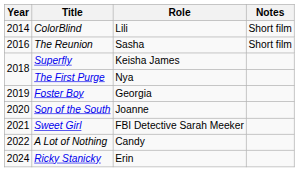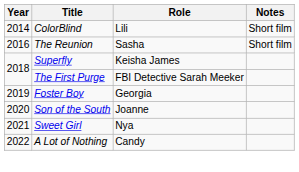The First Purge | Role: Nya -> FBI Detective Sarah Meeker
Sweet Girl | Role: FBI Detective Sarah Meeker -> Nya
- row: 2024 | Ricky Stanicky | Erin
